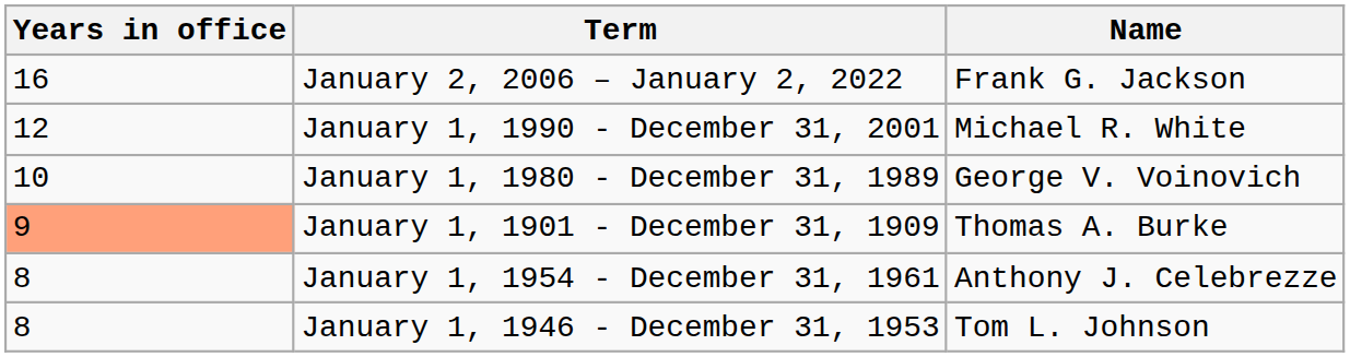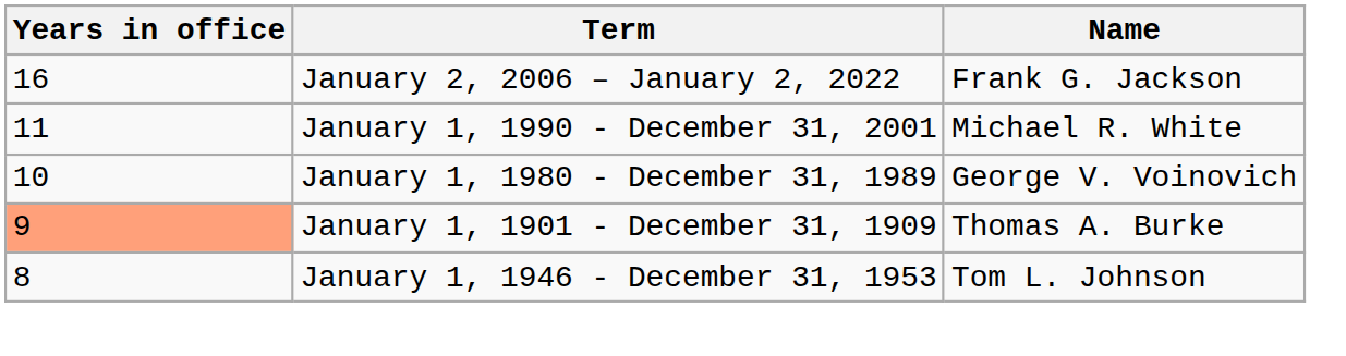January 1, 1990 - December 31, 2001 | Years in office: 12 -> 11
- row: 8 | January 1, 1954 - December 31, 1961 | Anthony J. Celebrezze
